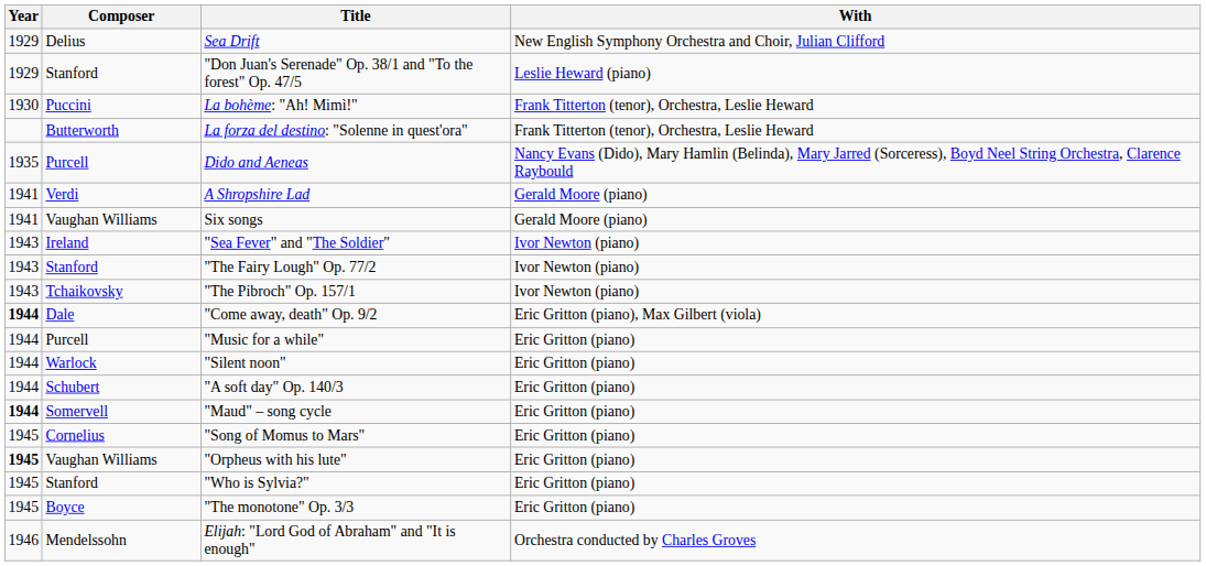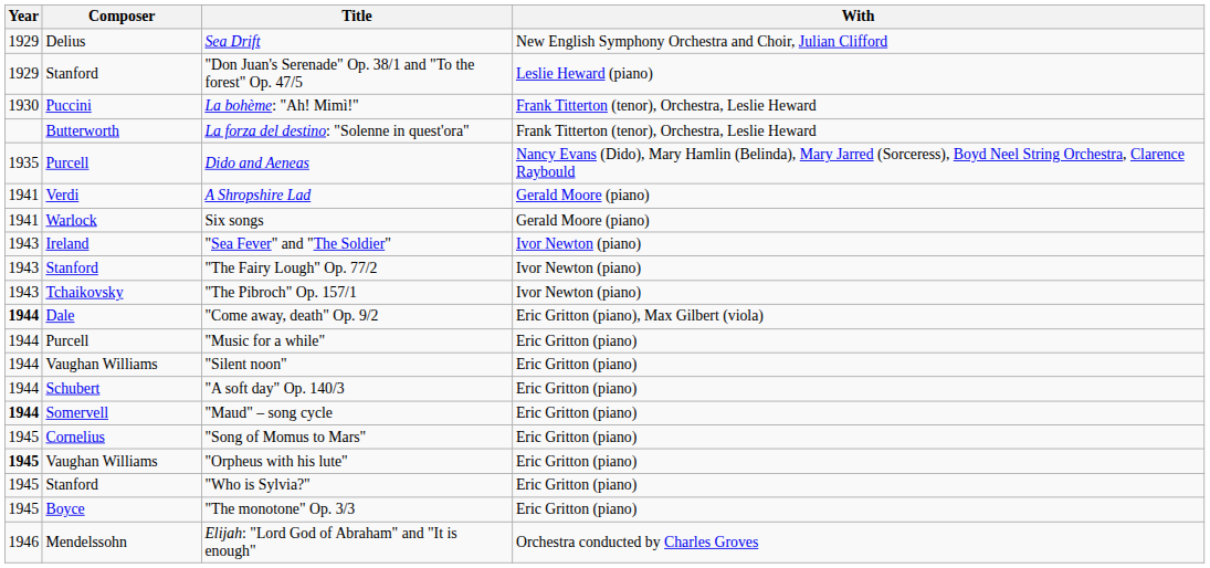Six songs | Composer: Vaughan Williams -> Warlock
"Silent noon" | Composer: Warlock -> Vaughan Williams
